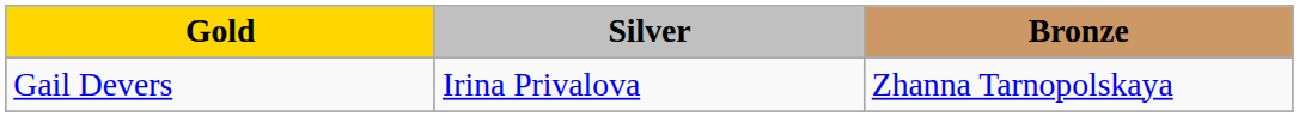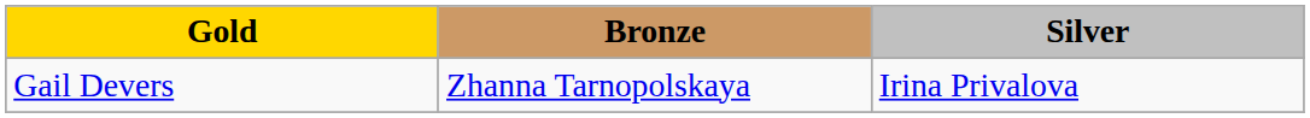columns swapped: Silver <-> Bronze
